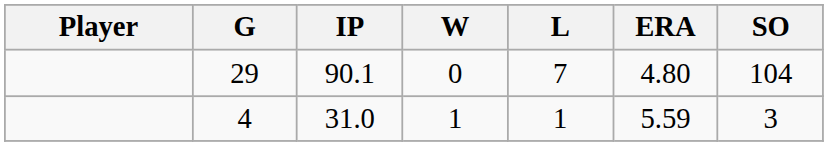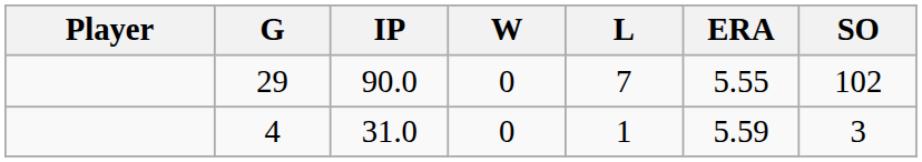29 | IP: 90.1 -> 90.0
29 | ERA: 4.80 -> 5.55
29 | SO: 104 -> 102
4 | W: 1 -> 0
